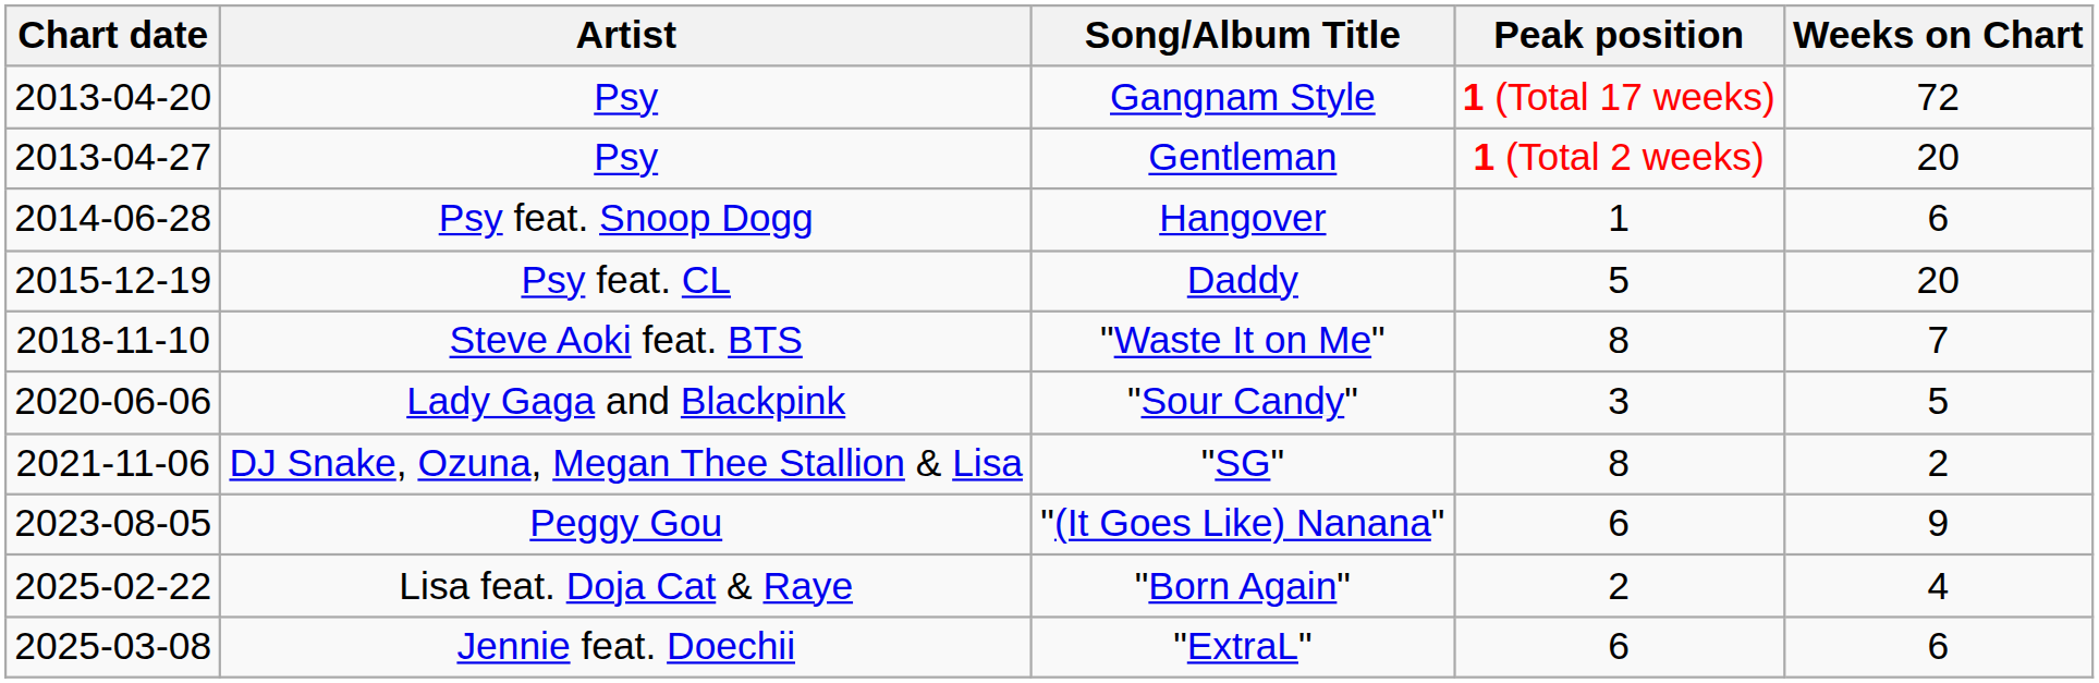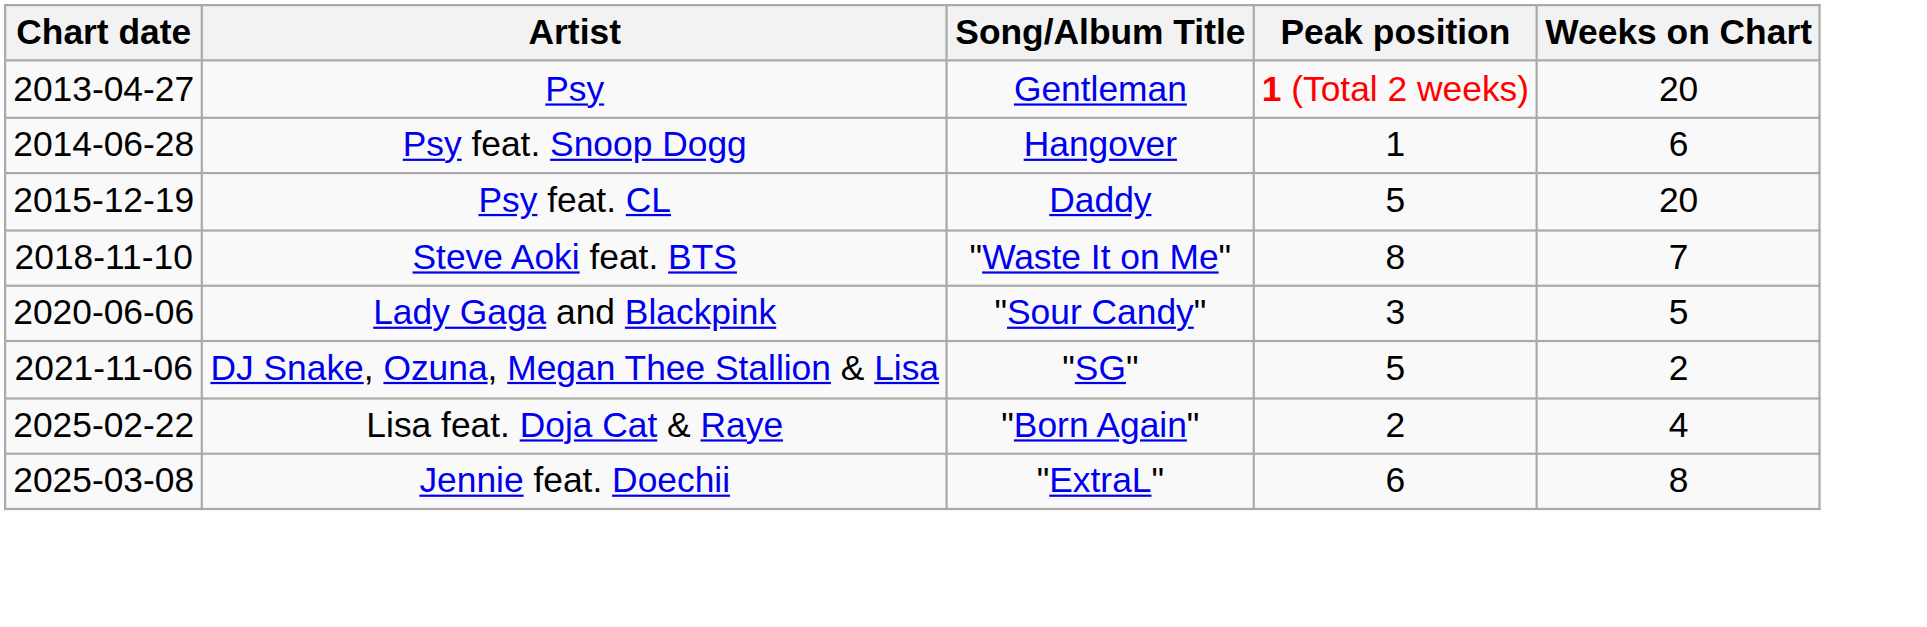- row: 2013-04-20 | Psy | Gangnam Style | 1 (Total 17 weeks) | 72
"SG" | Peak position: 8 -> 5
- row: 2023-08-05 | Peggy Gou | "(It Goes Like) Nanana" | 6 | 9
"ExtraL" | Weeks on Chart: 6 -> 8
